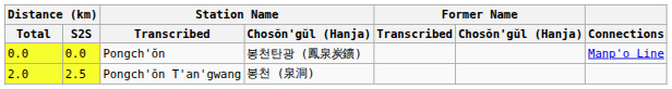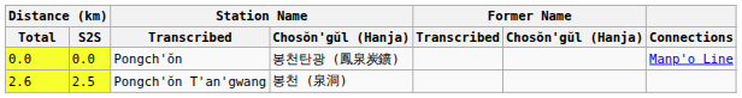Pongch'ŏn T'an'gwang | Distance (km) / Total: 2.0 -> 2.6
